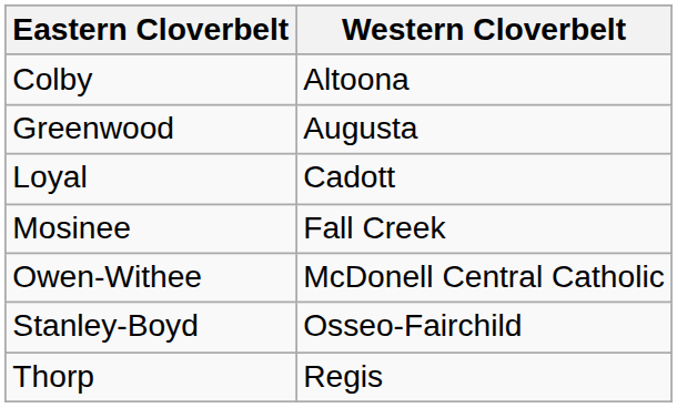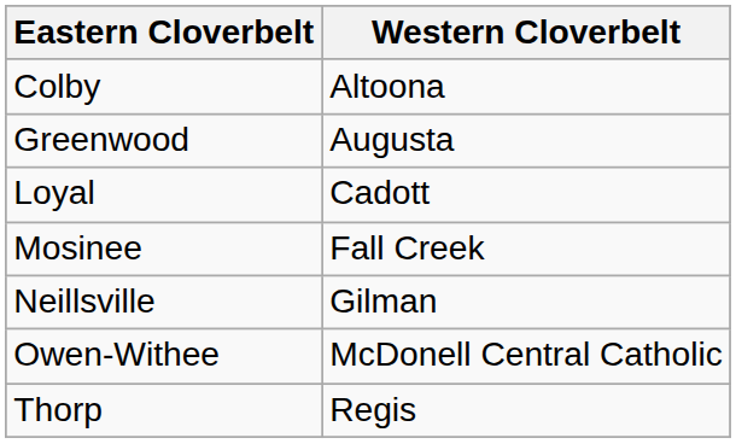+ row: Neillsville | Gilman
- row: Stanley-Boyd | Osseo-Fairchild
